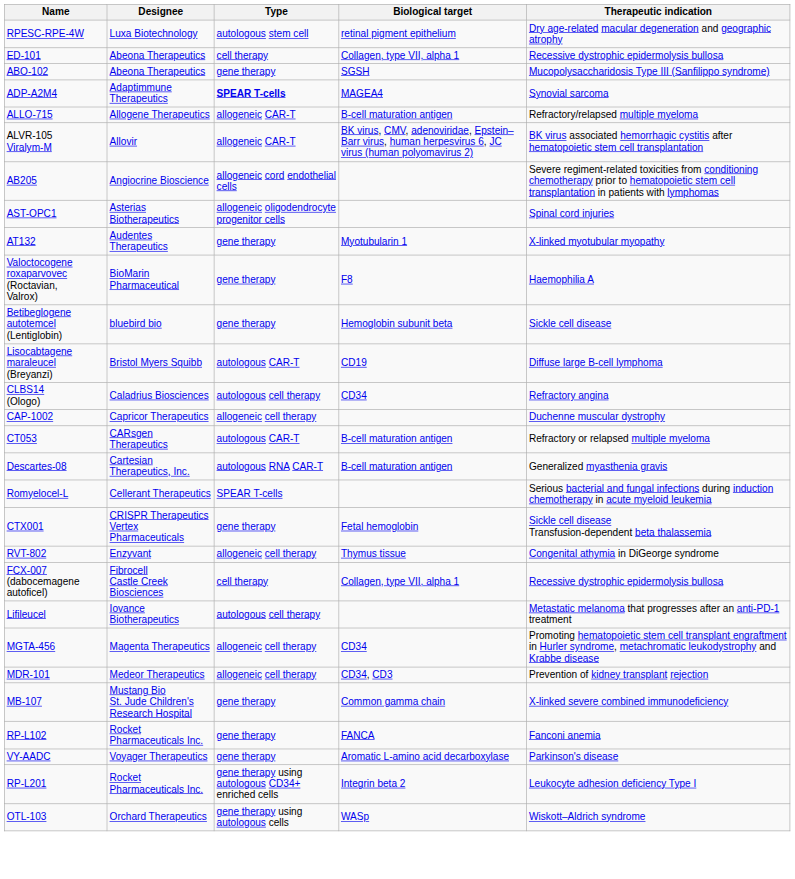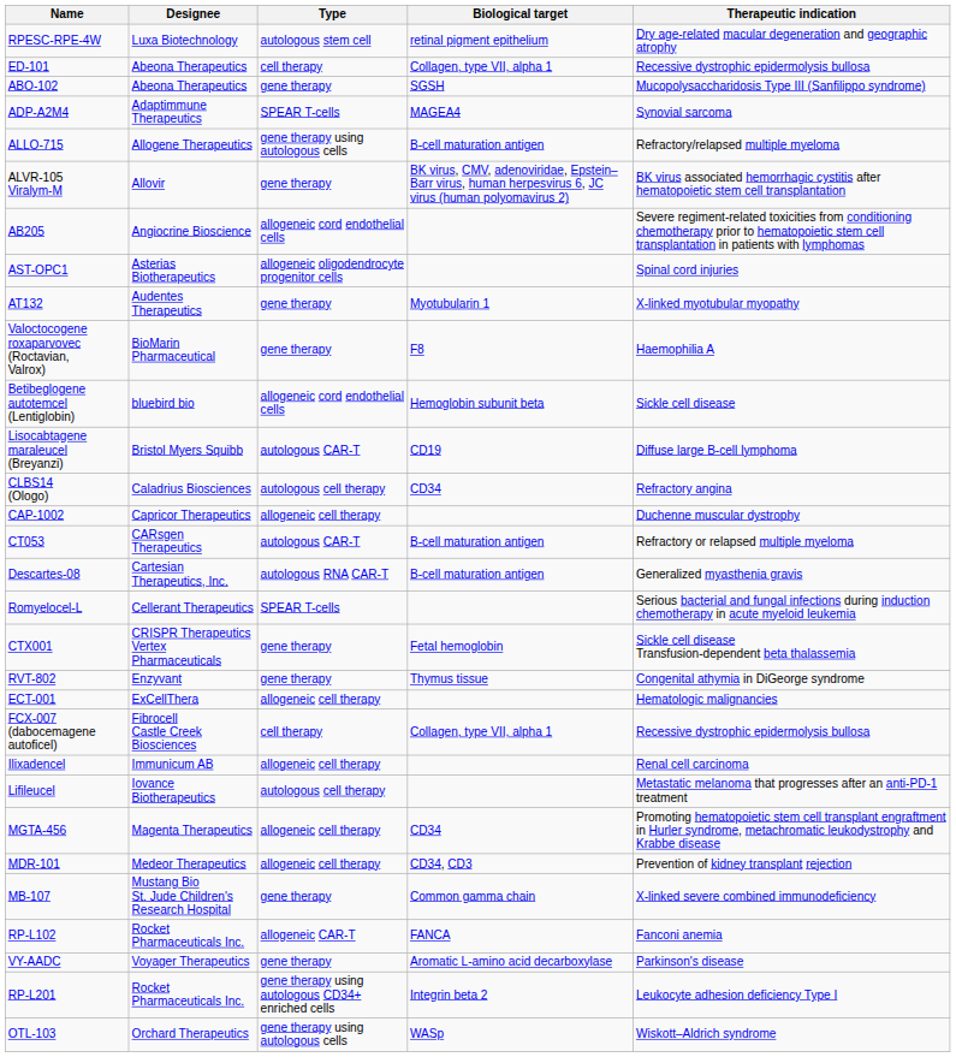ADP-A2M4 | Type: bold -> normal
ALLO-715 | Type: allogeneic CAR-T -> gene therapy using autologous cells
ALVR-105 Viralym-M | Type: allogeneic CAR-T -> gene therapy
Betibeglogene autotemcel (Lentiglobin) | Type: gene therapy -> allogeneic cord endothelial cells
RVT-802 | Type: allogeneic cell therapy -> gene therapy
+ row: ECT-001 | ExCellThera | allogeneic cell therapy | Hematologic malignancies
+ row: Ilixadencel | Immunicum AB | allogeneic cell therapy | Renal cell carcinoma
RP-L102 | Type: gene therapy -> allogeneic CAR-T
